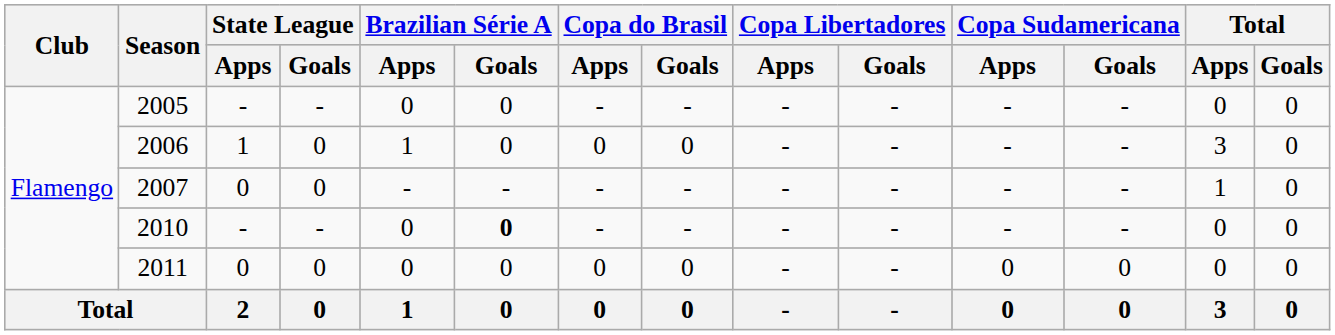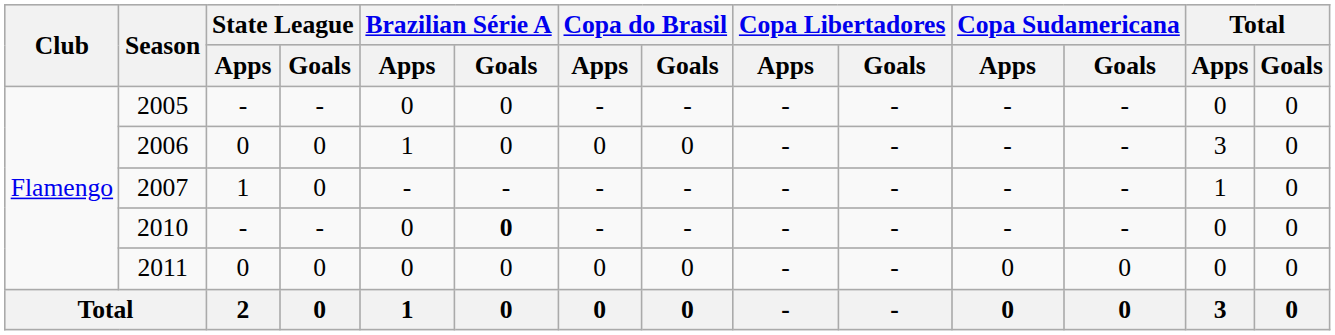2006 | State League / Apps: 1 -> 0
2007 | State League / Apps: 0 -> 1
